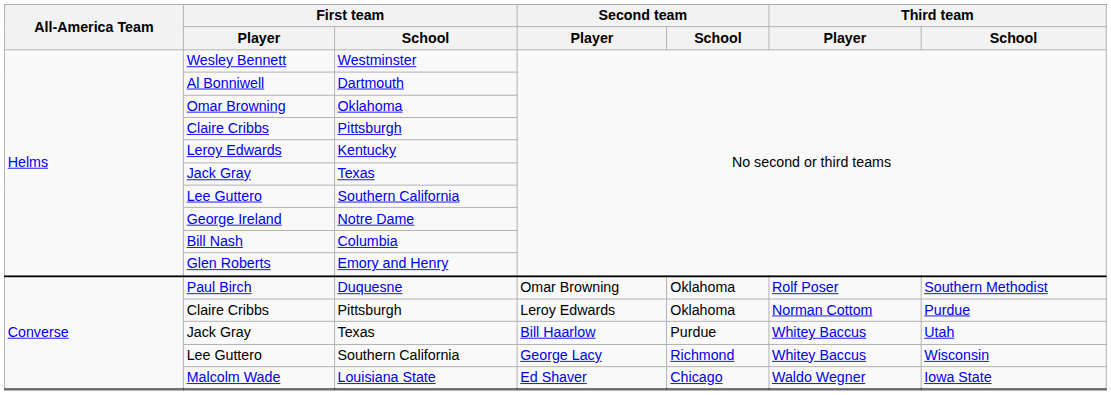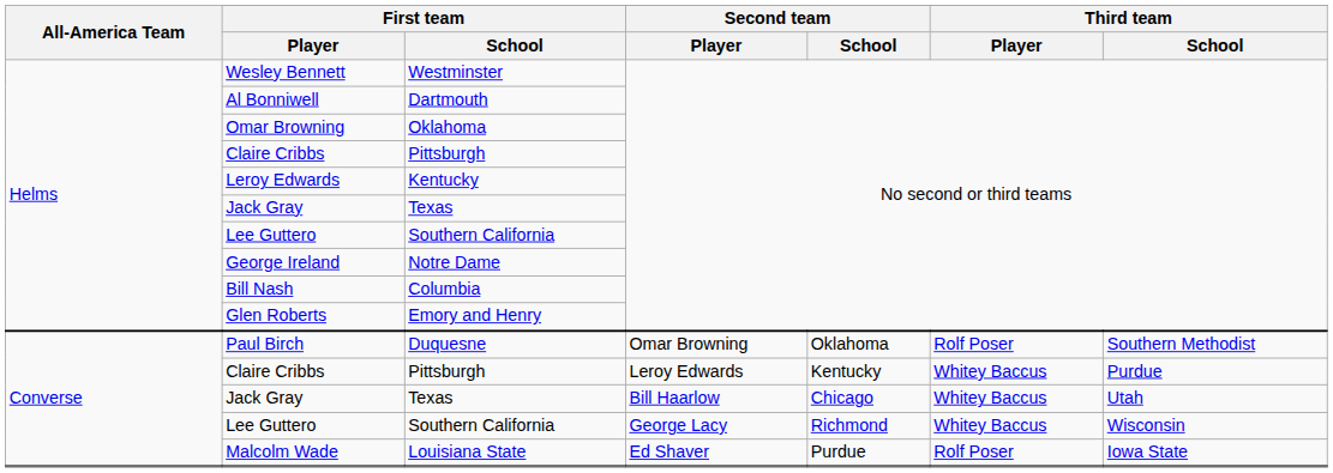Claire Cribbs / Leroy Edwards | Second team / School: Oklahoma -> Kentucky
Claire Cribbs / Leroy Edwards | Third team / Player: Norman Cottom -> Whitey Baccus
Jack Gray / Bill Haarlow | Second team / School: Purdue -> Chicago
Malcolm Wade | Second team / School: Chicago -> Purdue
Malcolm Wade | Third team / Player: Waldo Wegner -> Rolf Poser
